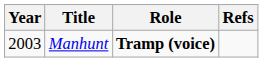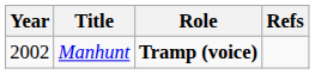Manhunt | Year: 2003 -> 2002
